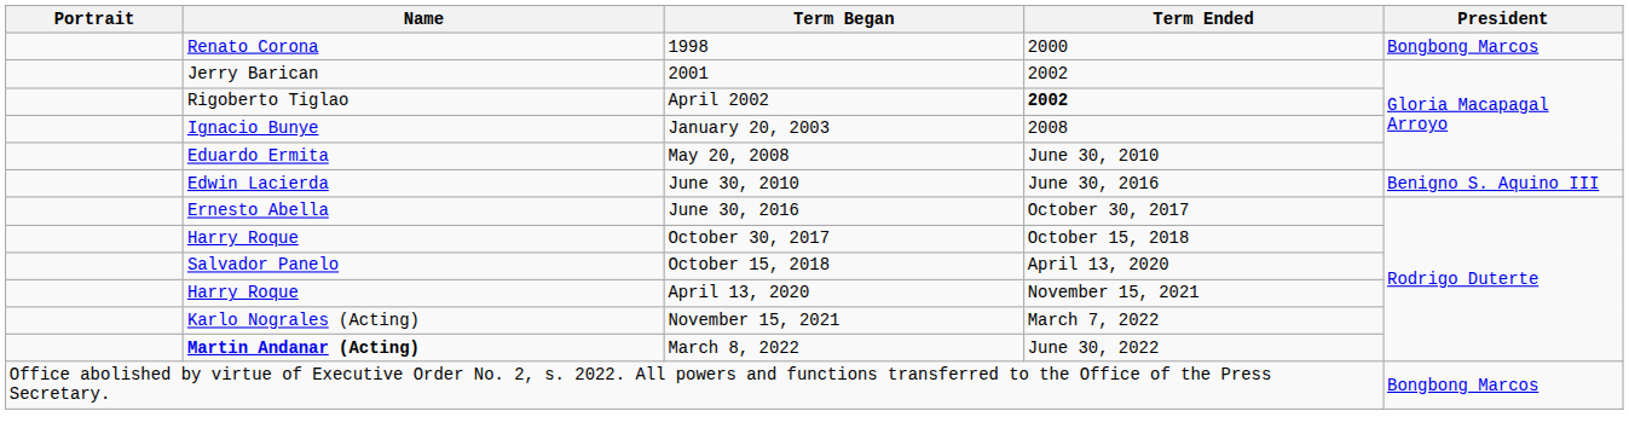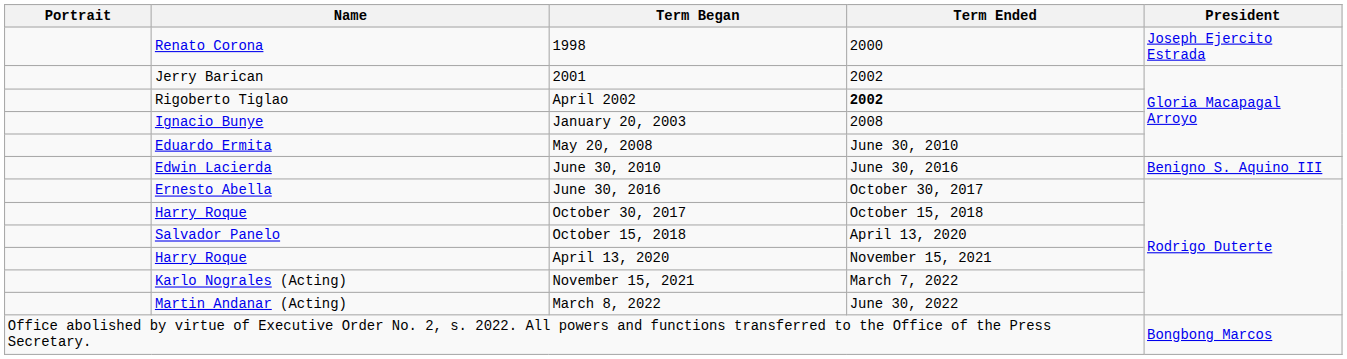1998 | President: Bongbong Marcos -> Joseph Ejercito Estrada
March 8, 2022 | Name: bold -> normal
